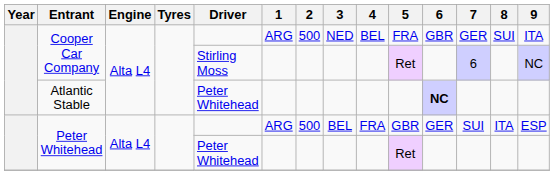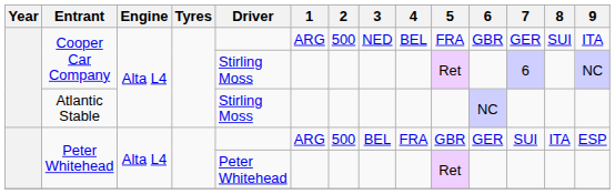Atlantic Stable | Driver: Peter Whitehead -> Stirling Moss
Atlantic Stable | 6: bold -> normal
